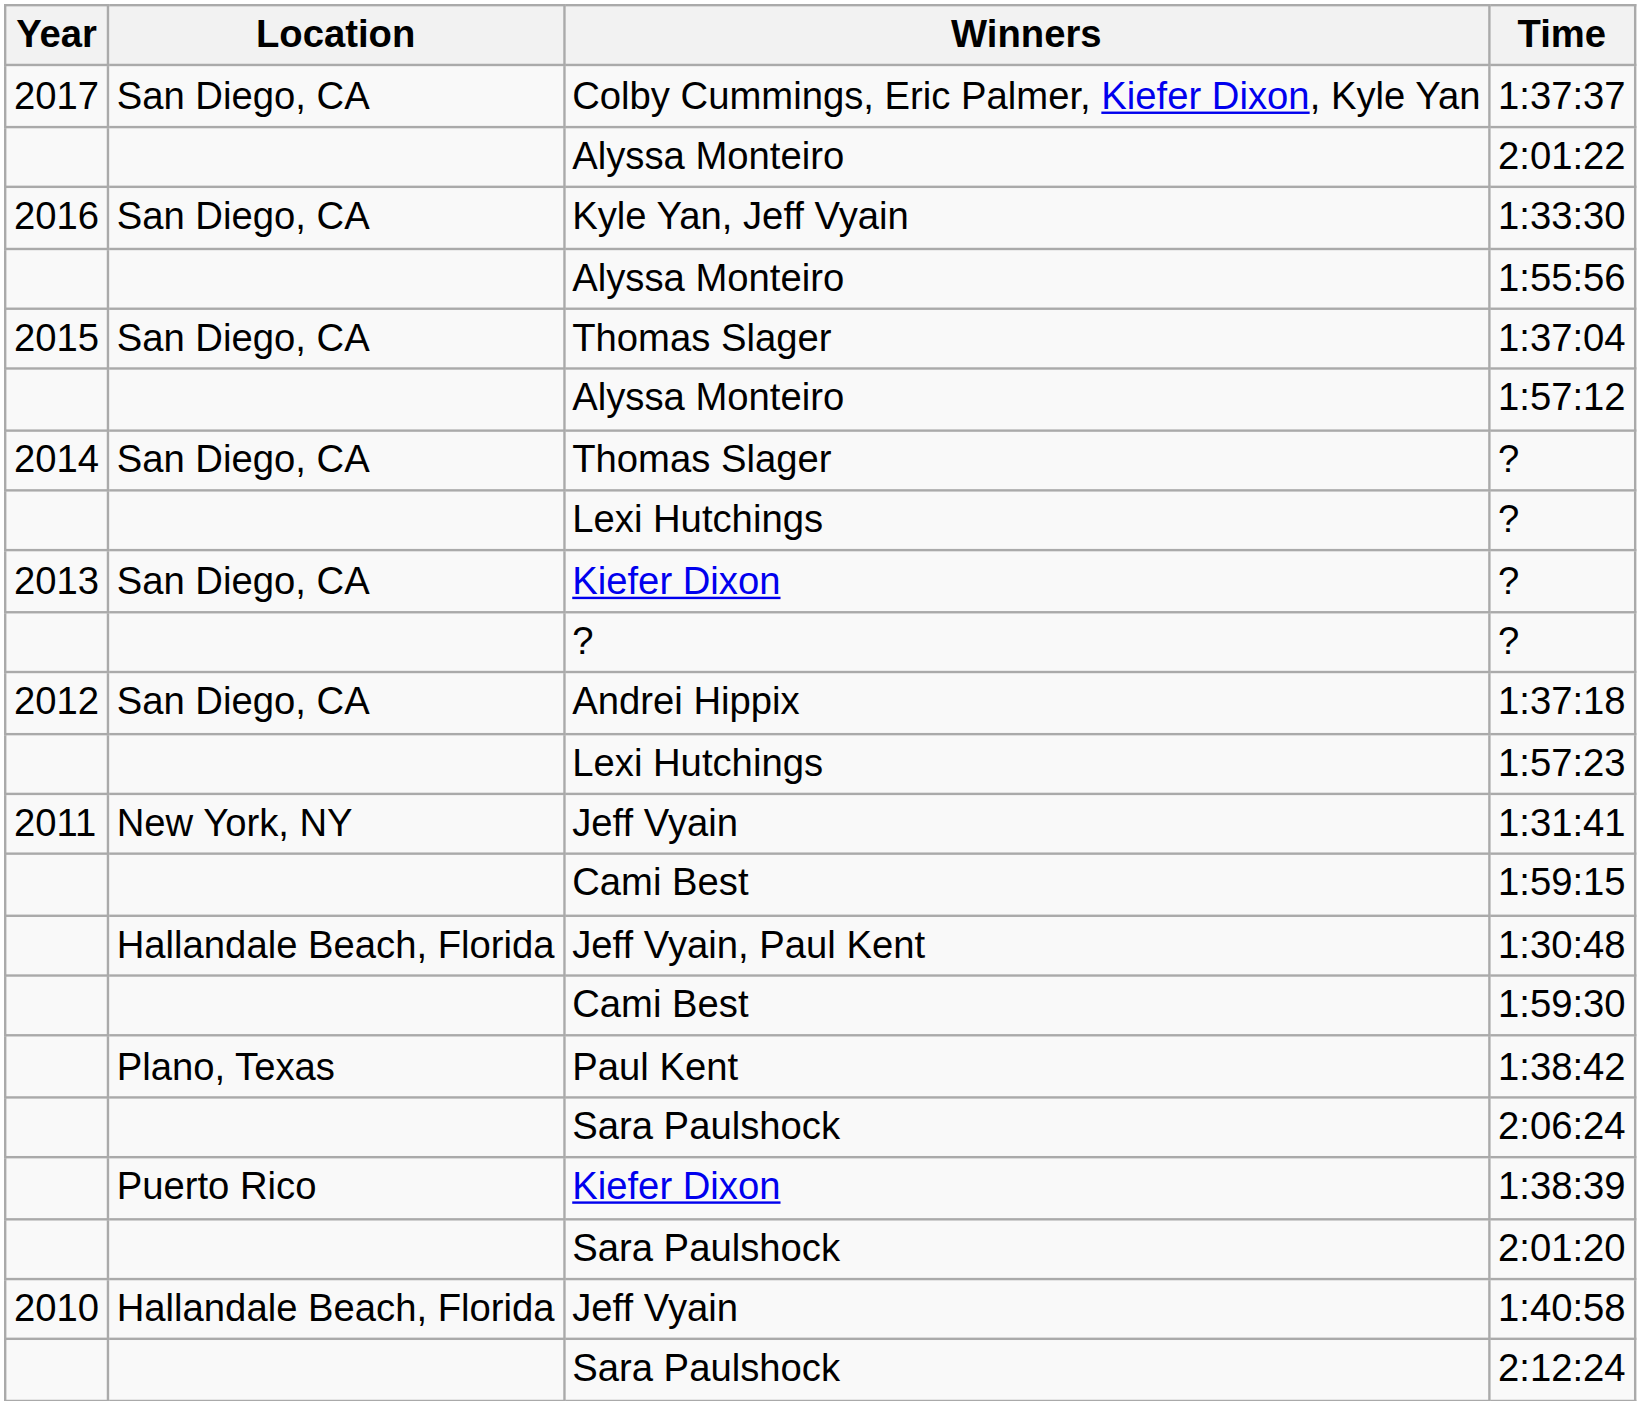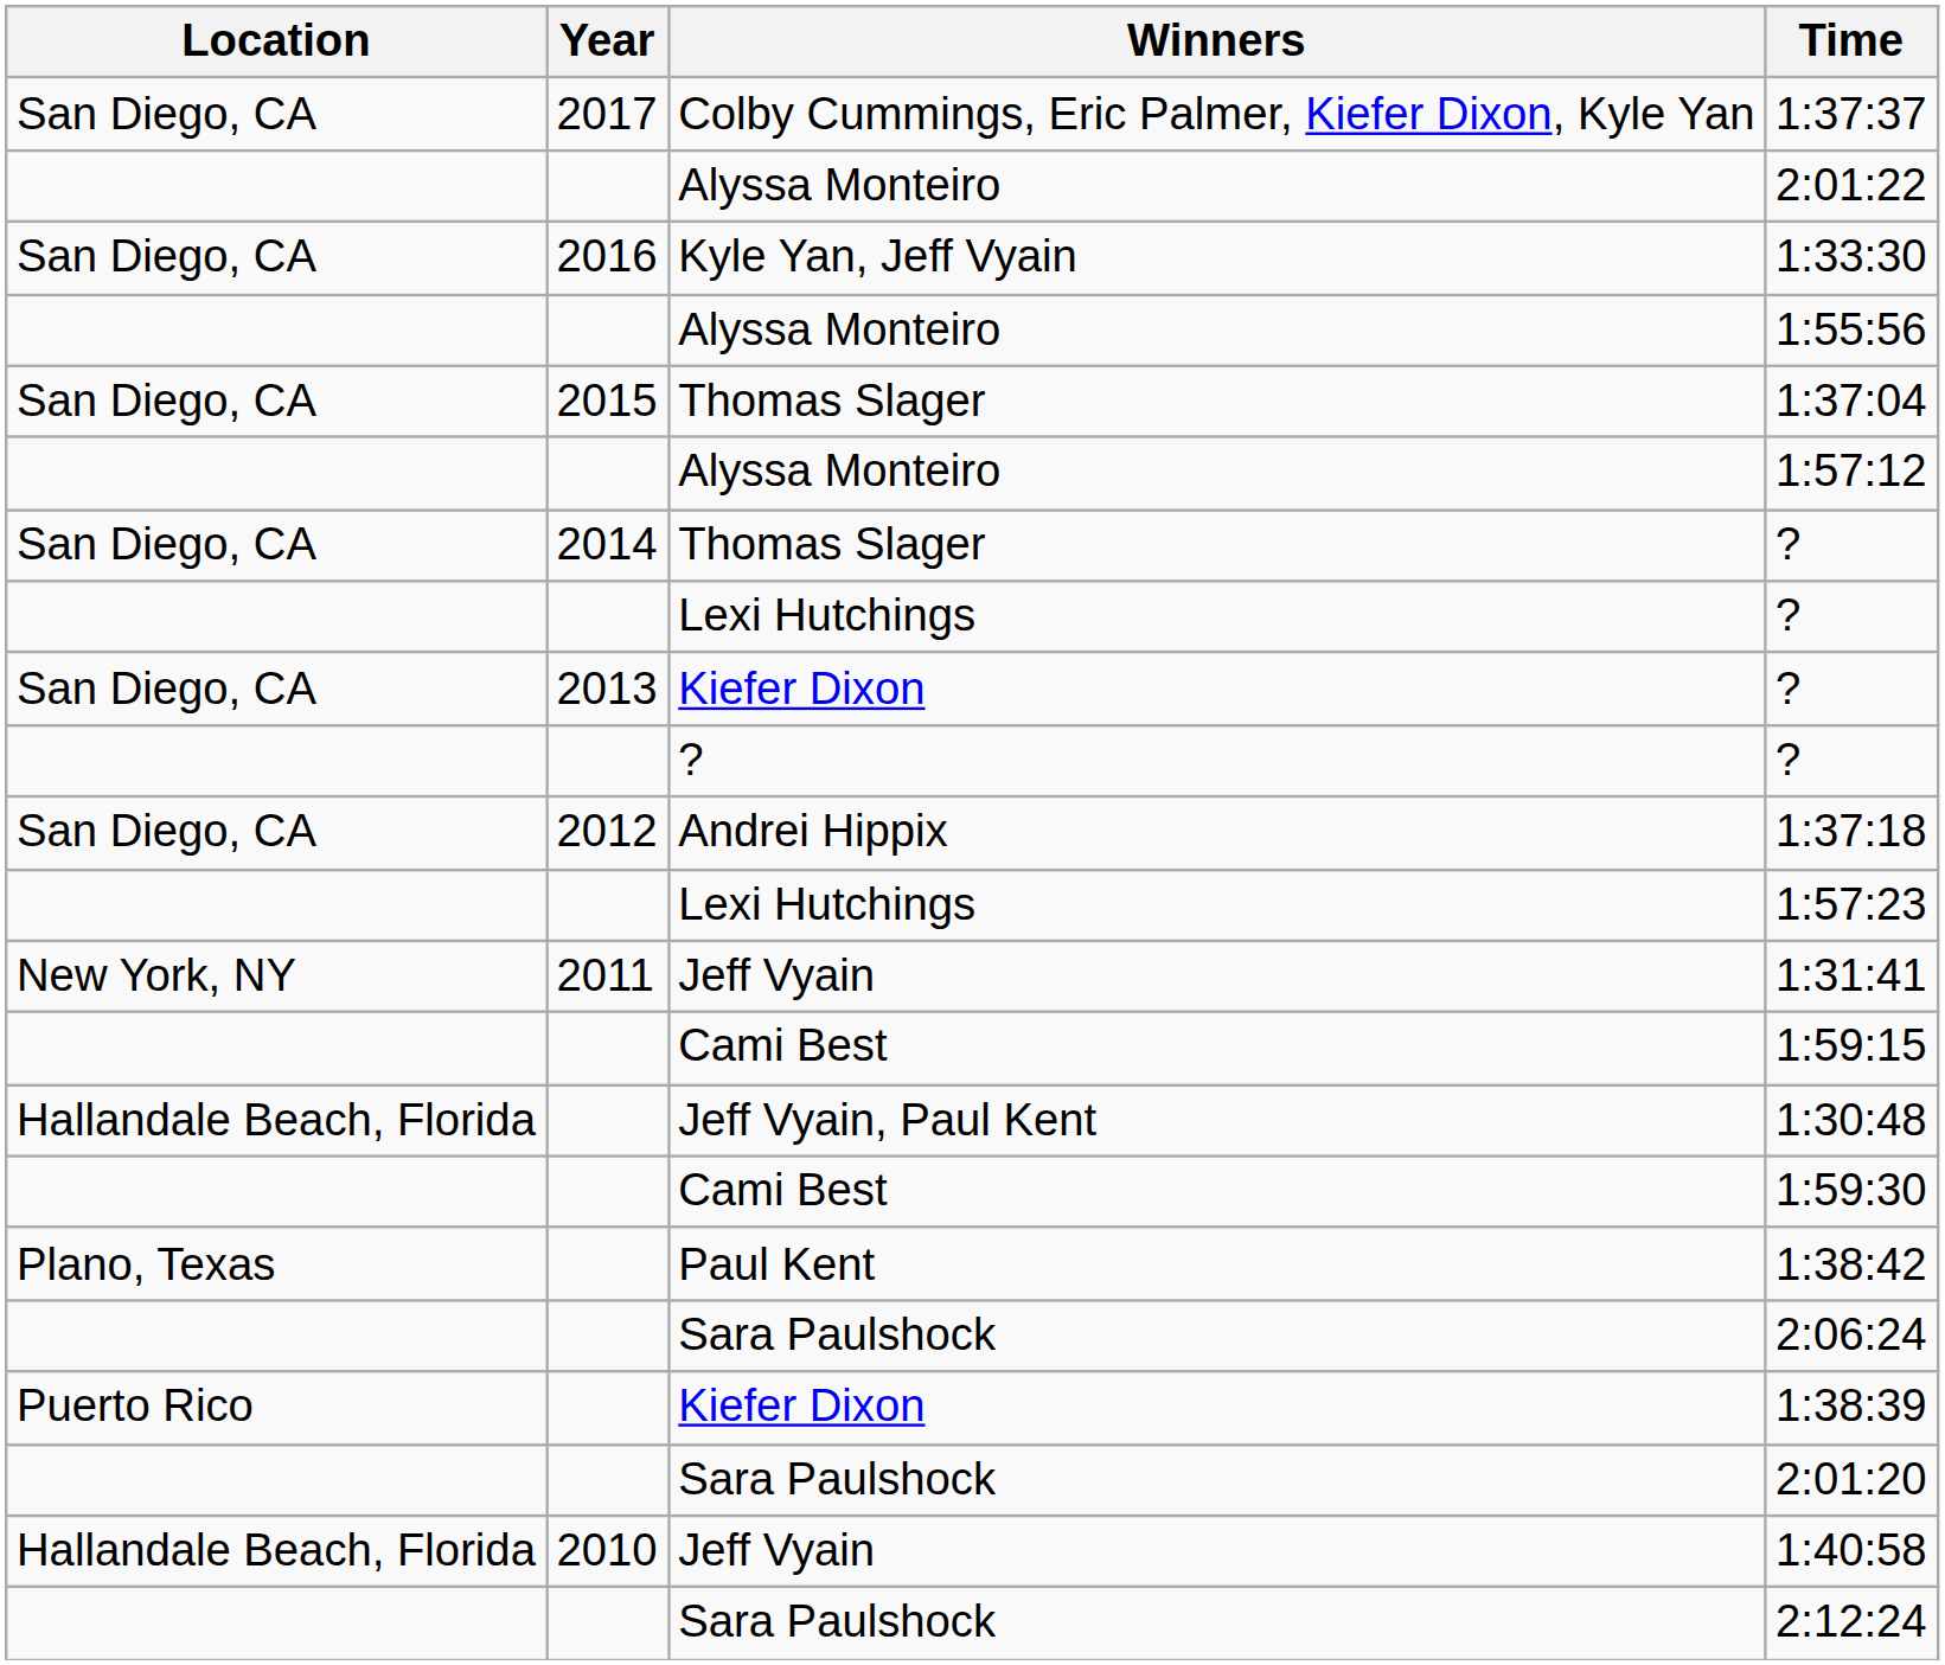columns swapped: Year <-> Location
